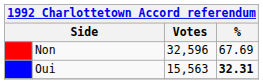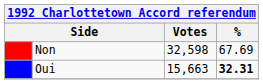Non | Votes: 32,596 -> 32,598
Oui | Votes: 15,563 -> 15,663
